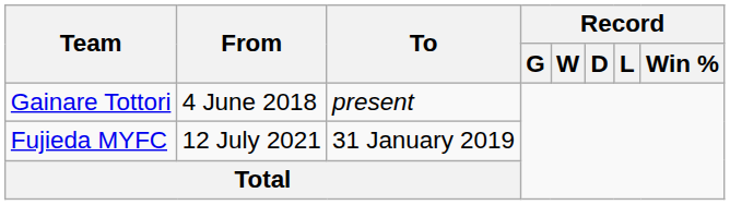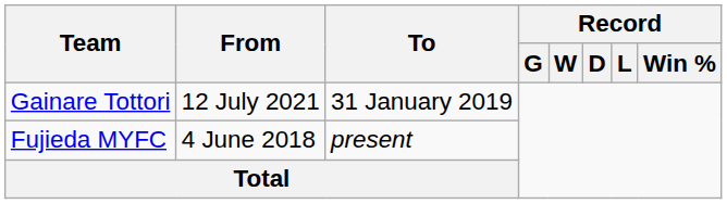Gainare Tottori | From: 4 June 2018 -> 12 July 2021
Gainare Tottori | To: present -> 31 January 2019
Fujieda MYFC | From: 12 July 2021 -> 4 June 2018
Fujieda MYFC | To: 31 January 2019 -> present
